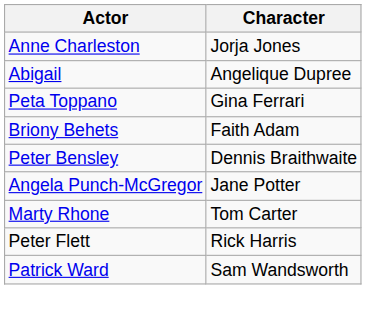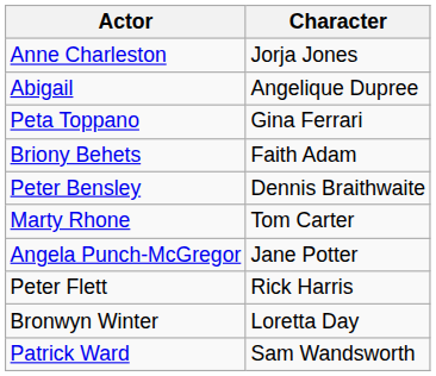rows swapped: Angela Punch-McGregor <-> Marty Rhone
+ row: Bronwyn Winter | Loretta Day
